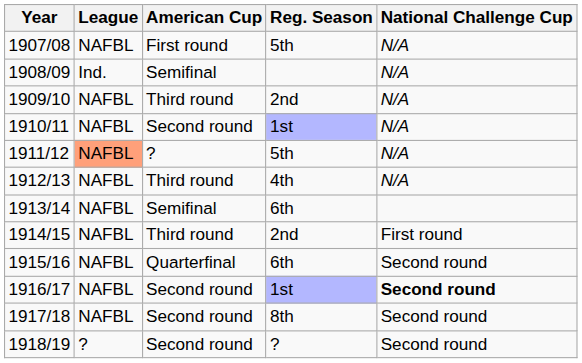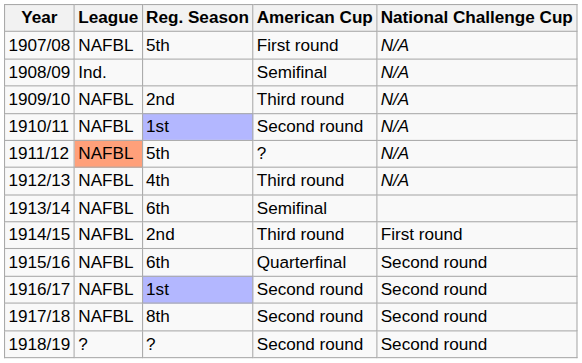columns swapped: Reg. Season <-> American Cup
1916/17 | National Challenge Cup: bold -> normal
